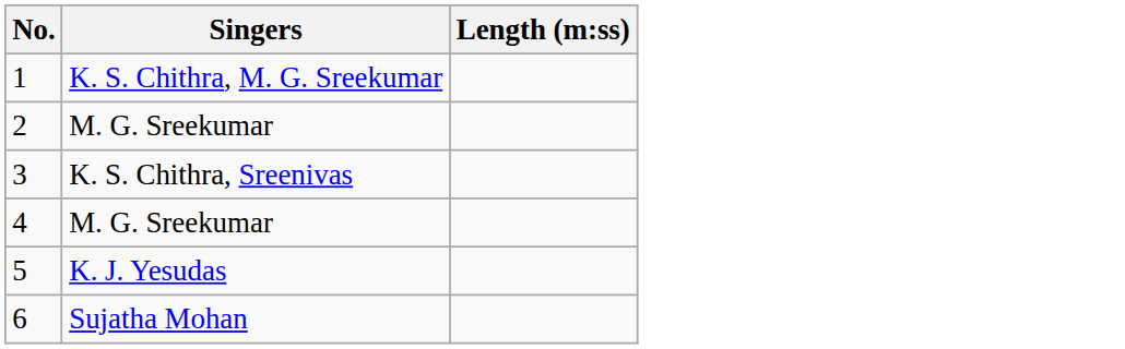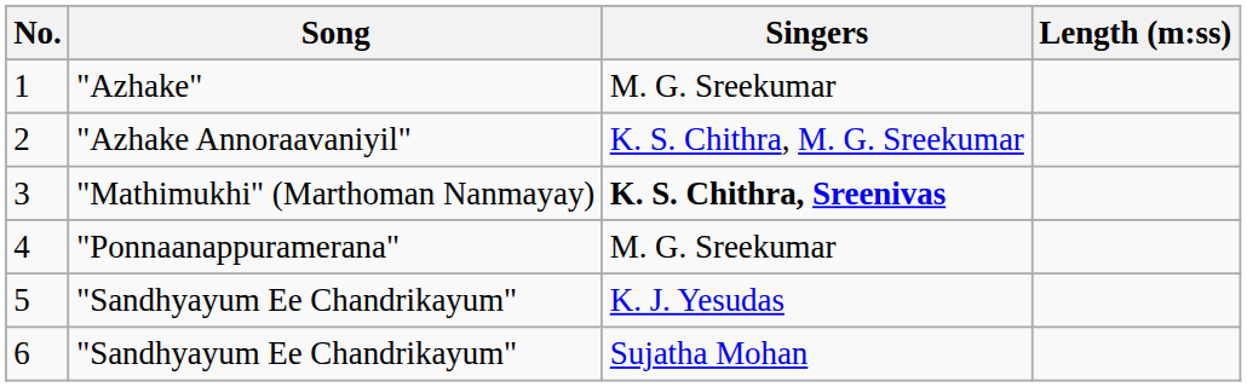+ column: Song | "Azhake" | "Azhake Annoraavaniyil" | "Mathimukhi" (Marthoman Nanmayay) | "Ponnaanappuramerana" | "Sandhyayum Ee Chandrikayum" | "Sandhyayum Ee Chandrikayum"
1 | Singers: K. S. Chithra, M. G. Sreekumar -> M. G. Sreekumar
2 | Singers: M. G. Sreekumar -> K. S. Chithra, M. G. Sreekumar
3 | Singers: normal -> bold
